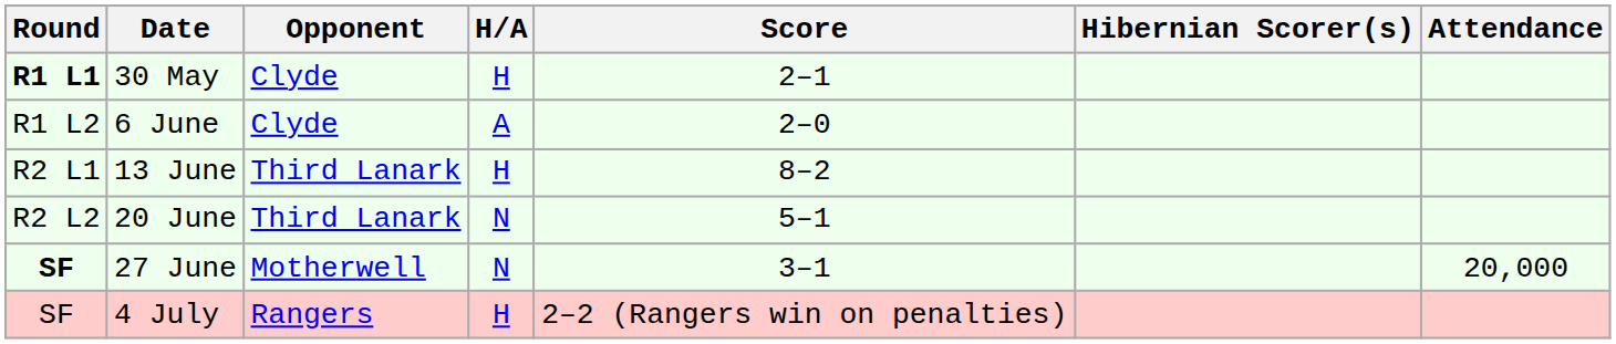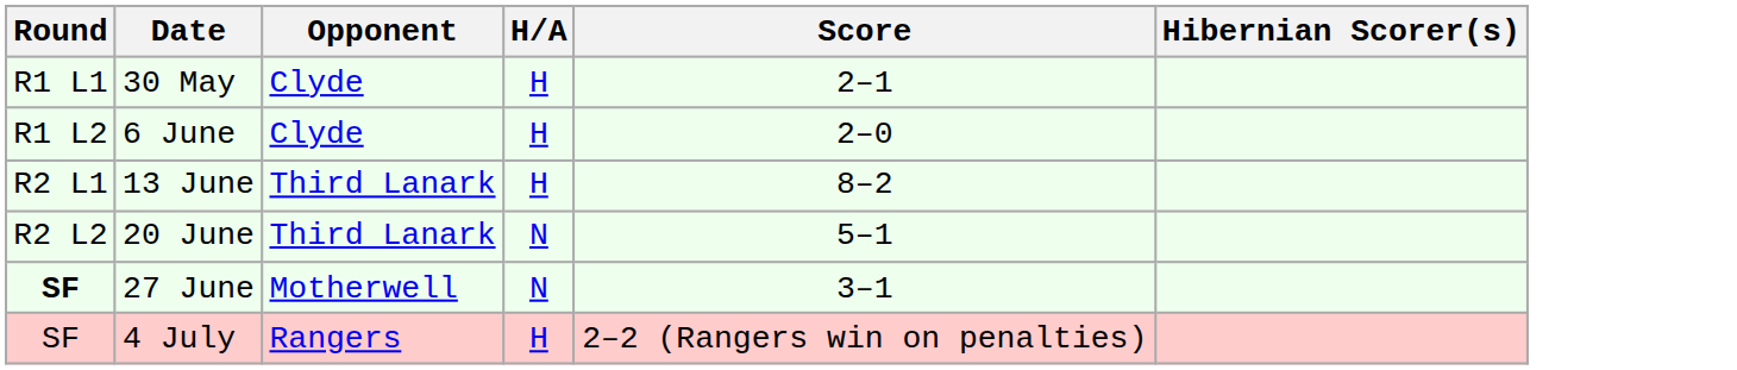- column: Attendance | 20,000
30 May | Round: bold -> normal
6 June | H/A: A -> H
